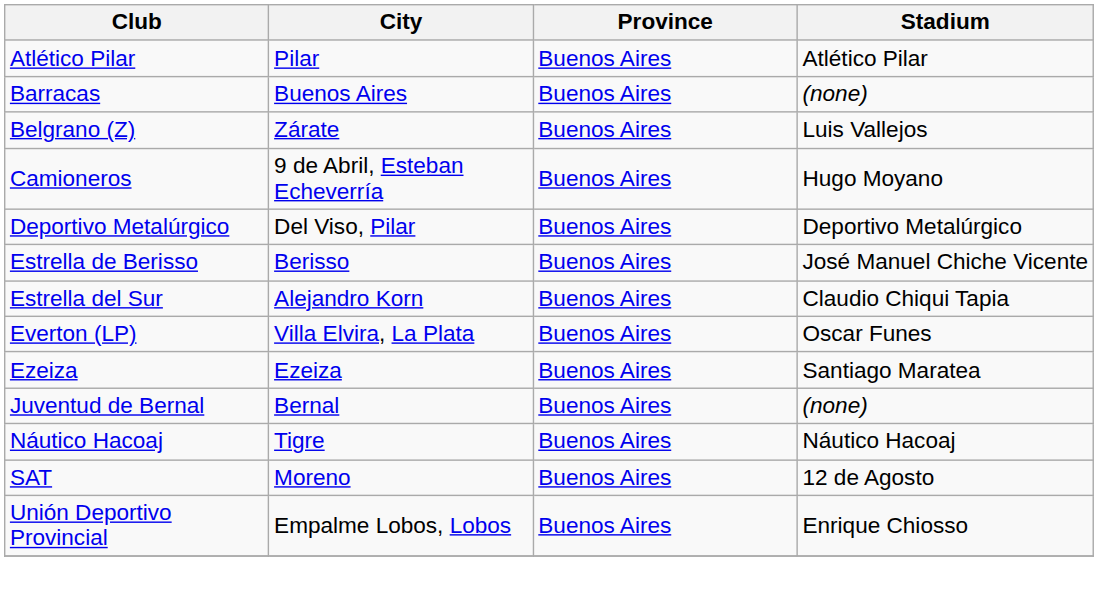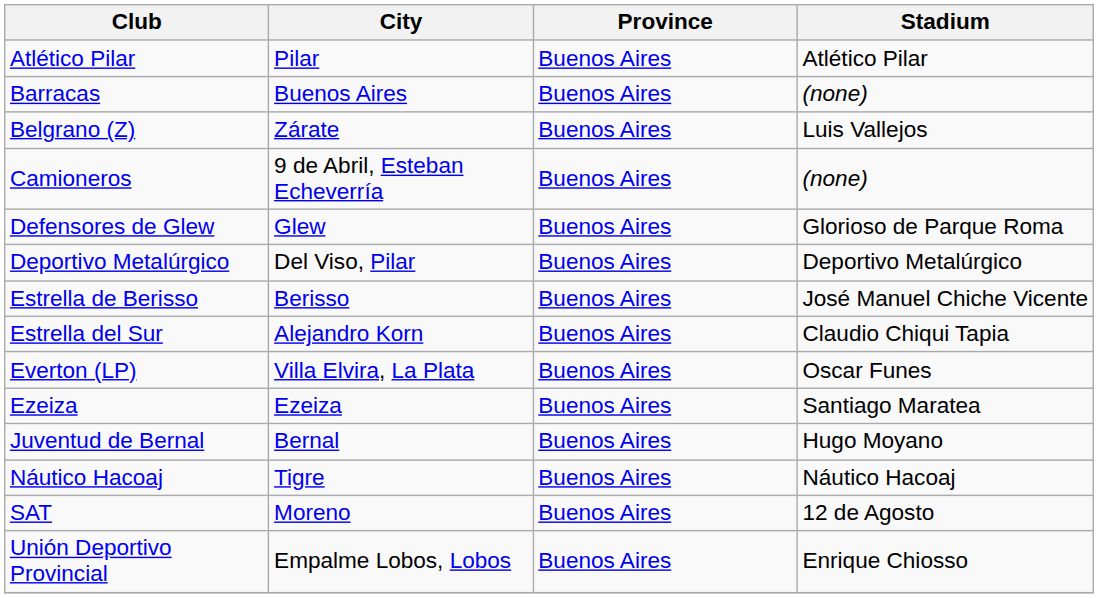Camioneros | Stadium: Hugo Moyano -> (none)
+ row: Defensores de Glew | Glew | Buenos Aires | Glorioso de Parque Roma
Juventud de Bernal | Stadium: (none) -> Hugo Moyano
